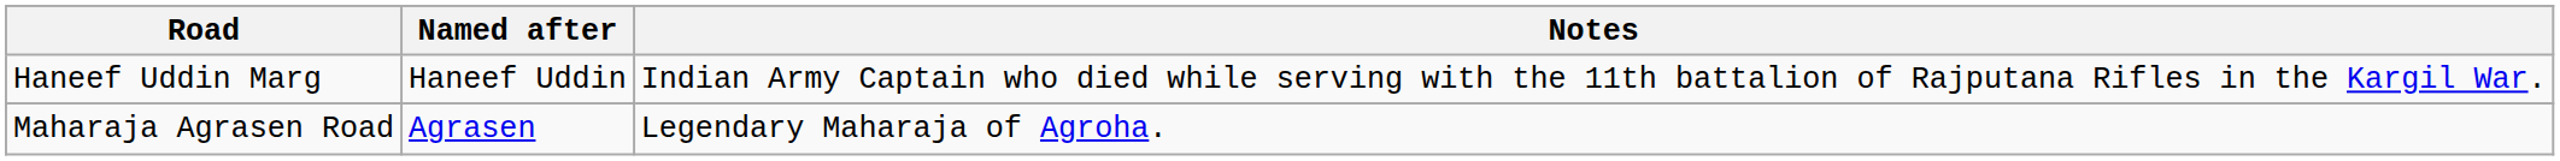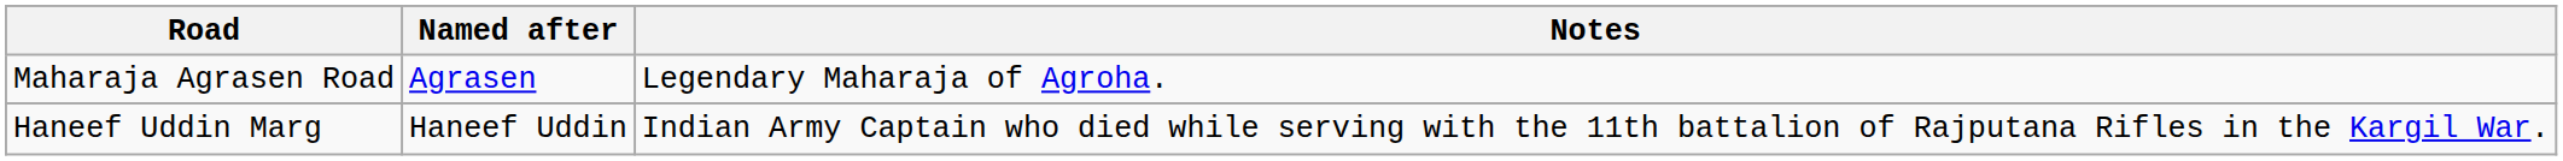rows swapped: Haneef Uddin Marg <-> Maharaja Agrasen Road
